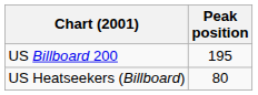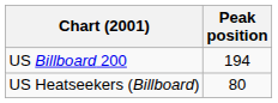US Billboard 200 | Peak position: 195 -> 194
